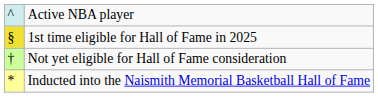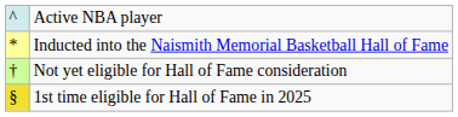rows swapped: Inducted into the Naismith Memorial Basketball Hall of Fame <-> 1st time eligible for Hall of Fame in 2025
